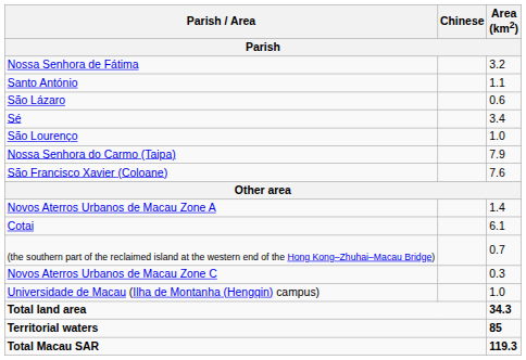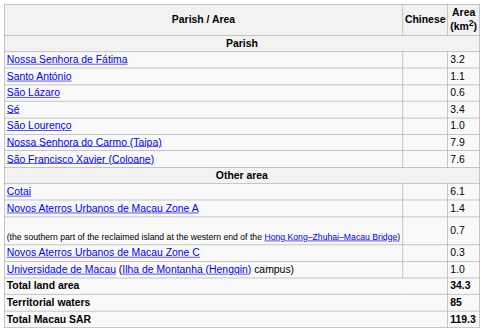rows swapped: Cotai <-> Novos Aterros Urbanos de Macau Zone A
